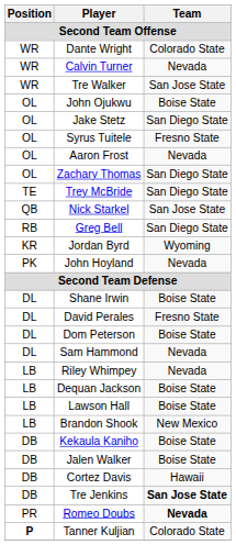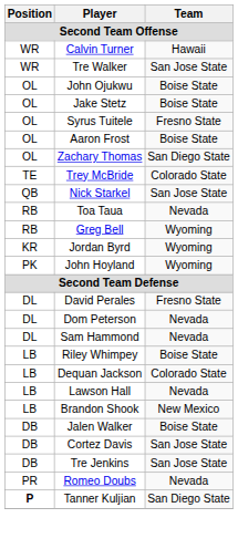- row: WR | Dante Wright | Colorado State
Calvin Turner | Team: Nevada -> Hawaii
Jake Stetz | Team: San Diego State -> Boise State
Aaron Frost | Team: Nevada -> Boise State
Trey McBride | Team: San Diego State -> Colorado State
+ row: RB | Toa Taua | Nevada
Greg Bell | Team: San Diego State -> Wyoming
John Hoyland | Team: Nevada -> Wyoming
- row: DL | Shane Irwin | Boise State
Dom Peterson | Team: Boise State -> Nevada
Riley Whimpey | Team: Nevada -> Boise State
Dequan Jackson | Team: Boise State -> Colorado State
Lawson Hall | Team: Boise State -> Nevada
- row: DB | Kekaula Kaniho | Boise State
Cortez Davis | Team: Hawaii -> San Jose State
Tre Jenkins | Team: bold -> normal
Romeo Doubs | Team: bold -> normal
Tanner Kuljian | Team: Colorado State -> San Diego State
